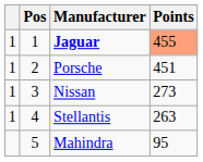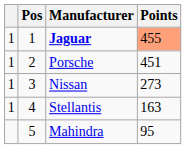Stellantis | Points: 263 -> 163
